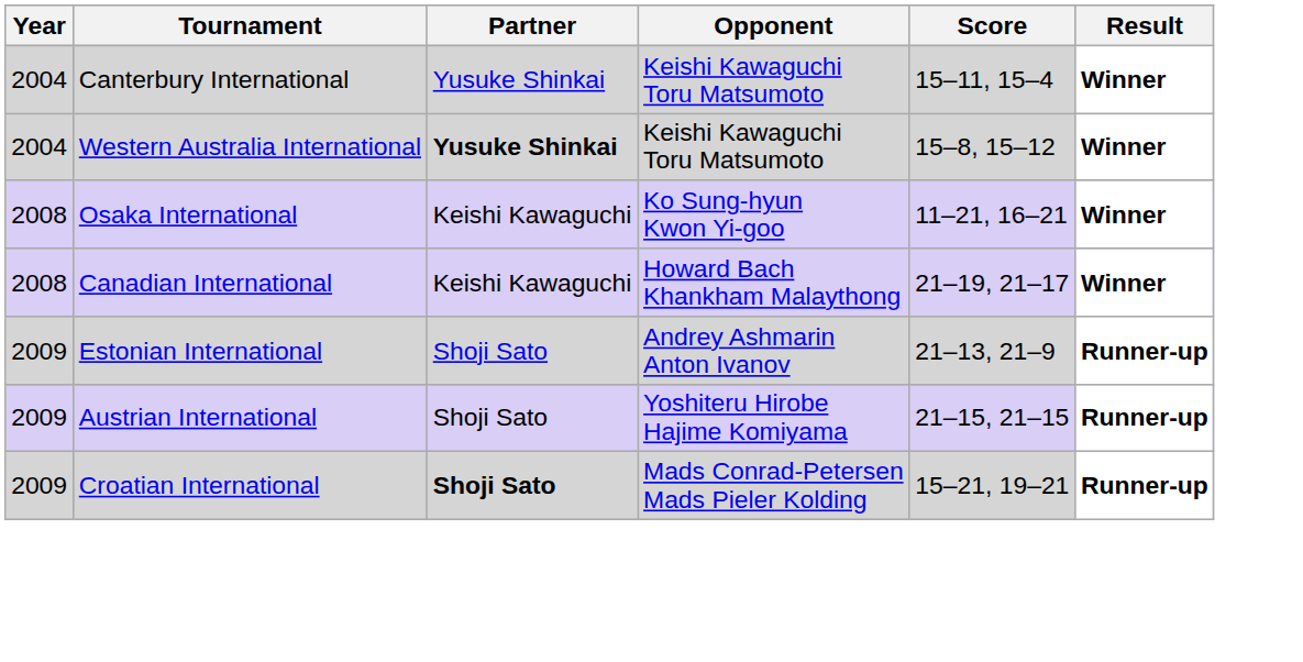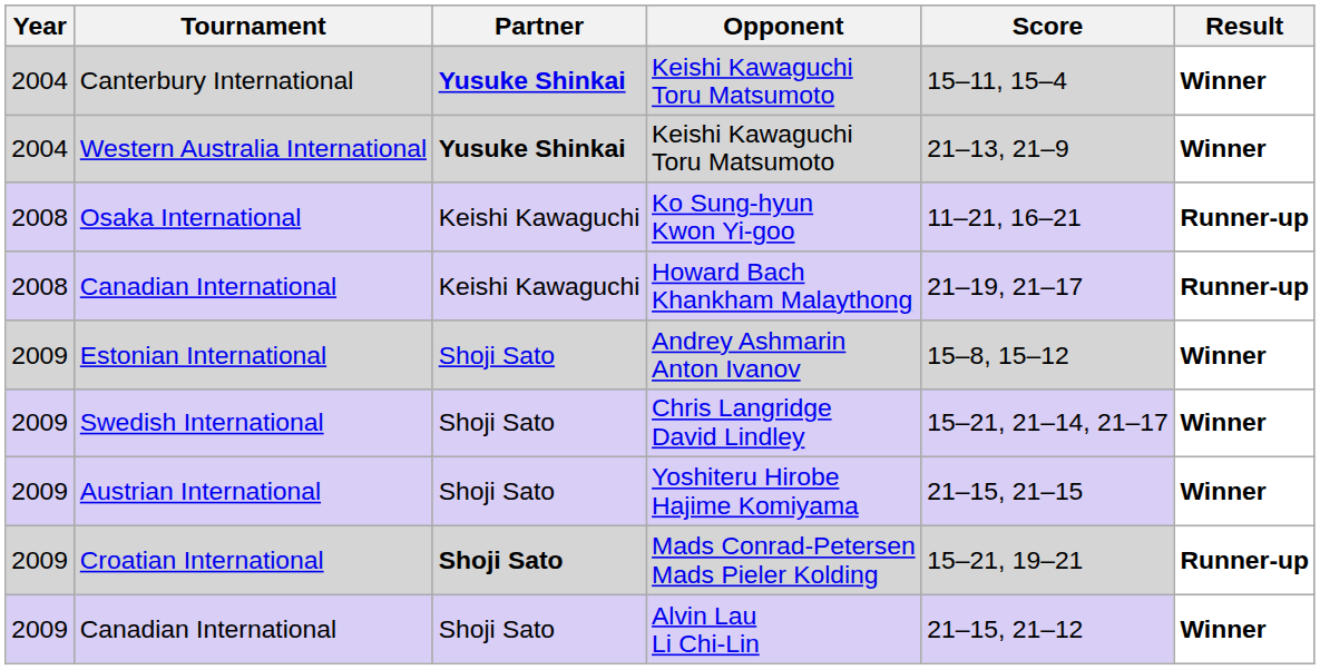Canterbury International | Partner: normal -> bold
Western Australia International | Score: 15–8, 15–12 -> 21–13, 21–9
Osaka International | Result: Winner -> Runner-up
Canadian International / Howard Bach Khankham Malaythong | Result: Winner -> Runner-up
Estonian International | Score: 21–13, 21–9 -> 15–8, 15–12
Estonian International | Result: Runner-up -> Winner
+ row: 2009 | Swedish International | Shoji Sato | Chris Langridge David Lindley | 15–21, 21–14, 21–17 | Winner
Austrian International | Result: Runner-up -> Winner
+ row: 2009 | Canadian International | Shoji Sato | Alvin Lau Li Chi-Lin | 21–15, 21–12 | Winner
